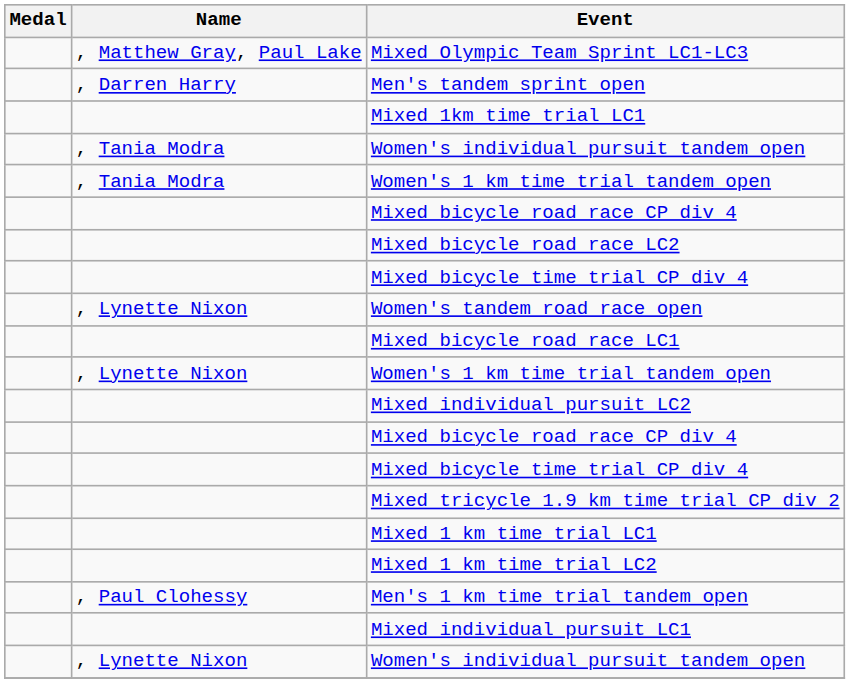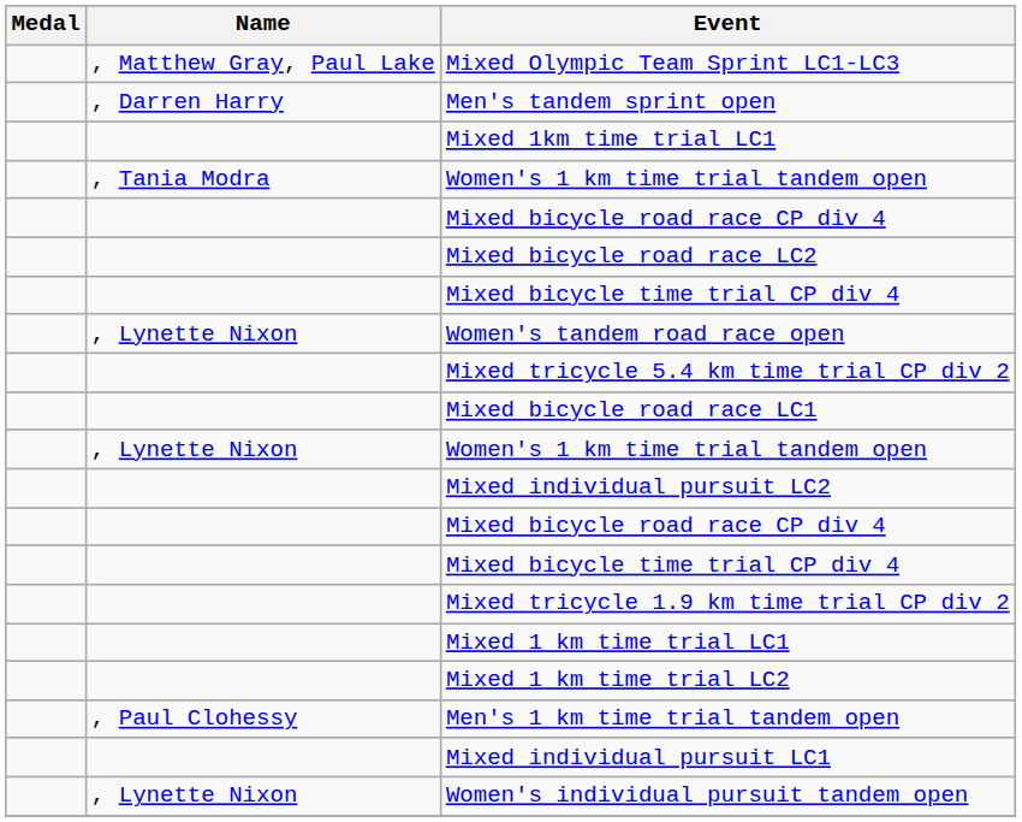- row: , Tania Modra | Women's individual pursuit tandem open
+ row: Mixed tricycle 5.4 km time trial CP div 2
